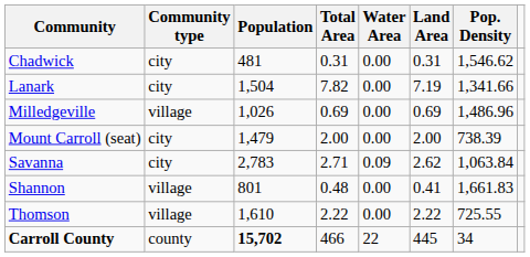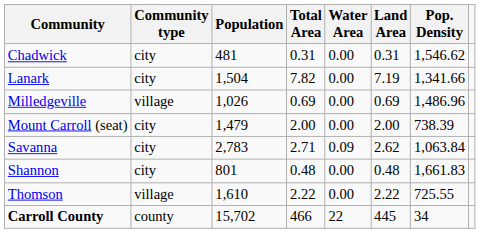Shannon | Community type: village -> city
Shannon | Land Area: 0.41 -> 0.48
Carroll County | Population: bold -> normal
